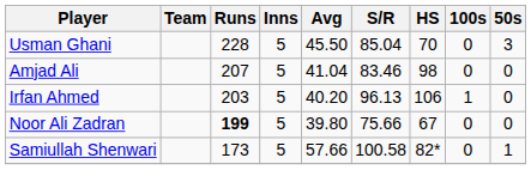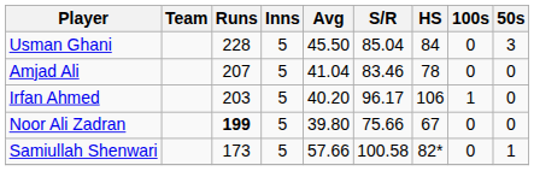Usman Ghani | HS: 70 -> 84
Amjad Ali | HS: 98 -> 78
Irfan Ahmed | S/R: 96.13 -> 96.17
